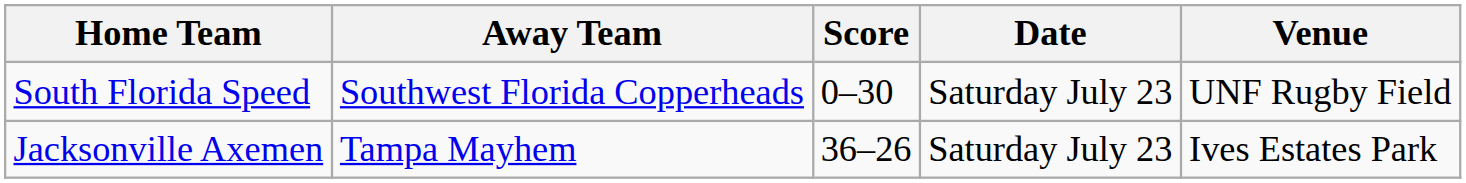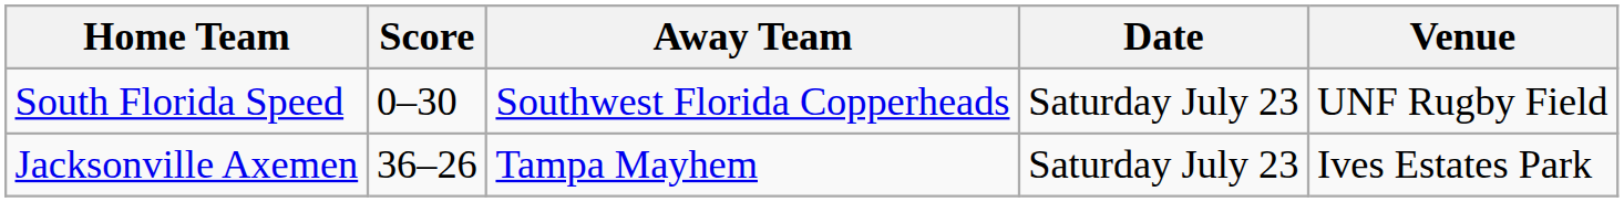columns swapped: Score <-> Away Team
